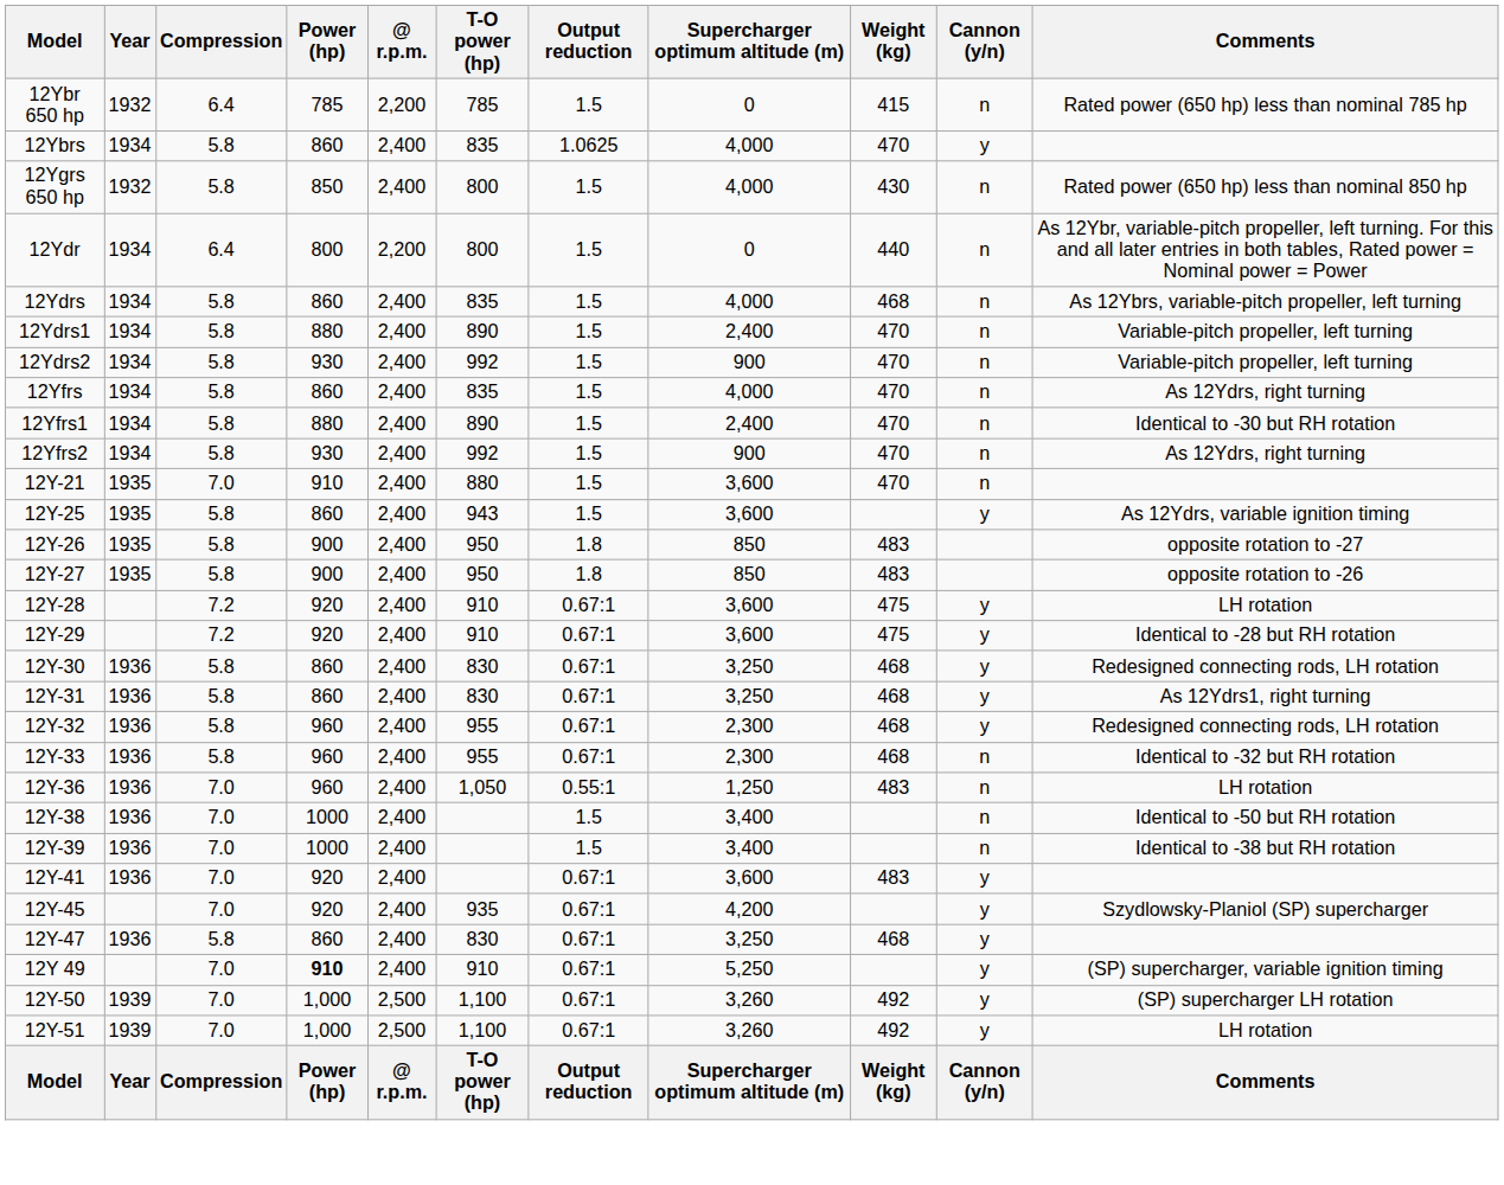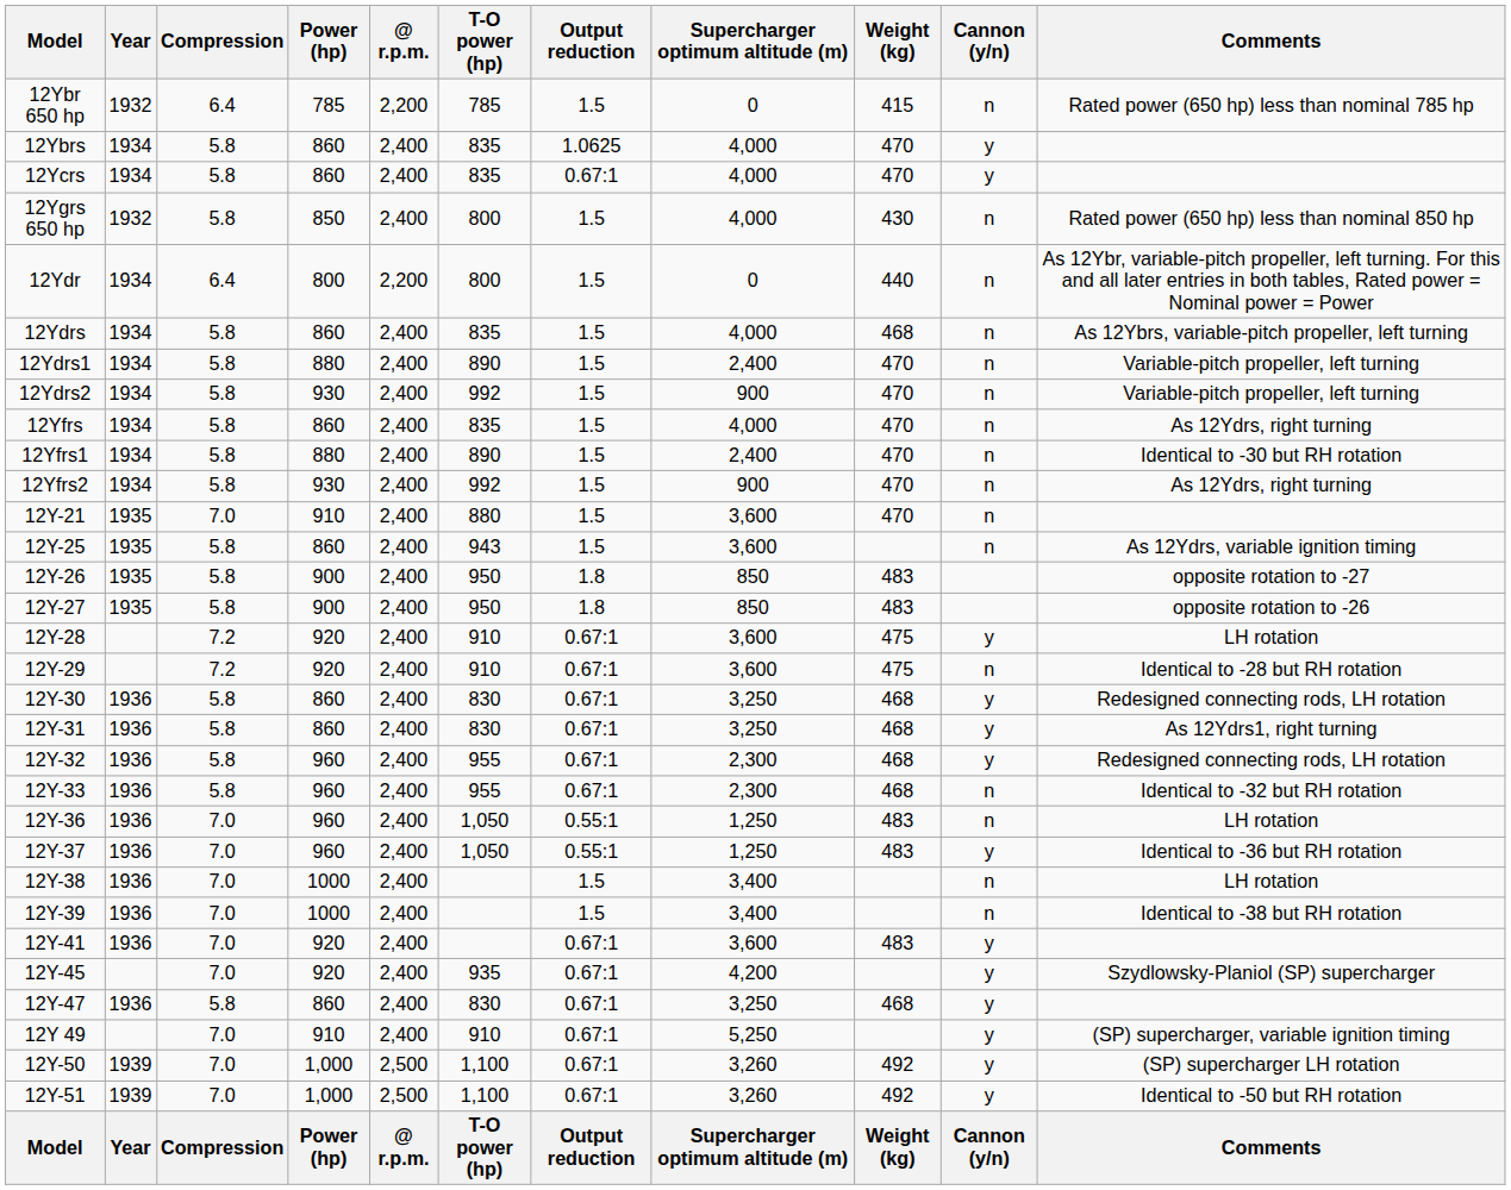+ row: 12Ycrs | 1934 | 5.8 | 860 | 2,400 | 835 | 0.67:1 | 4,000 | 470 | y
12Y-25 | Cannon (y/n): y -> n
12Y-29 | Cannon (y/n): y -> n
+ row: 12Y-37 | 1936 | 7.0 | 960 | 2,400 | 1,050 | 0.55:1 | 1,250 | 483 | y | Identical to -36 but RH rotation
12Y-38 | Comments: Identical to -50 but RH rotation -> LH rotation
12Y 49 | Power (hp): bold -> normal
12Y-51 | Comments: LH rotation -> Identical to -50 but RH rotation
